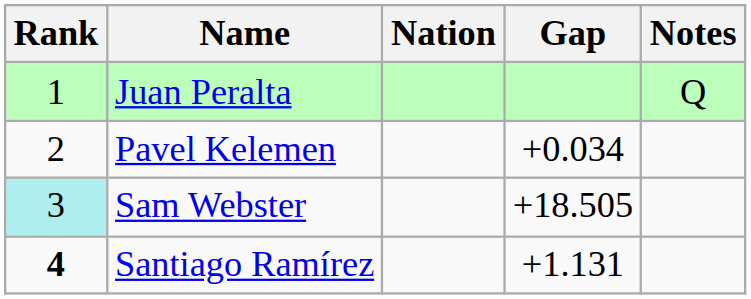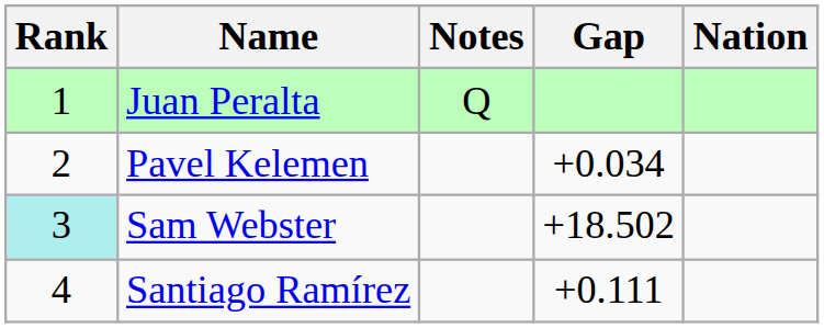columns swapped: Nation <-> Notes
Sam Webster | Gap: +18.505 -> +18.502
Santiago Ramírez | Rank: bold -> normal
Santiago Ramírez | Gap: +1.131 -> +0.111
